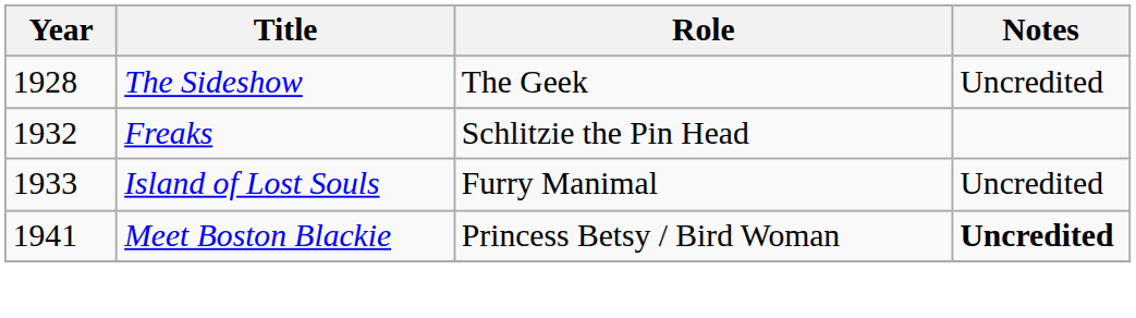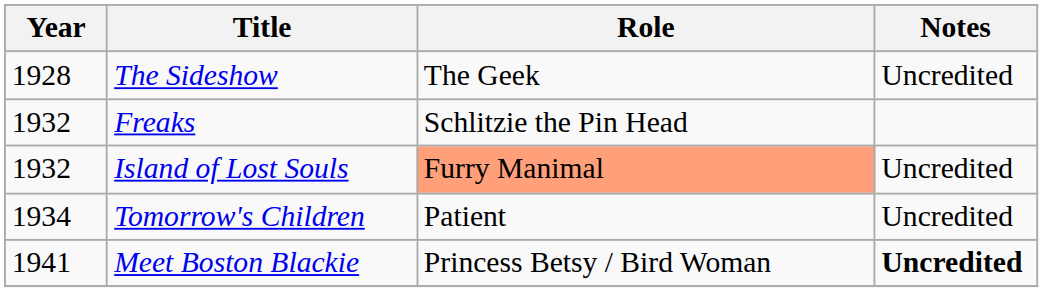Island of Lost Souls | Year: 1933 -> 1932
Island of Lost Souls | Role: no background -> lightsalmon background
+ row: 1934 | Tomorrow's Children | Patient | Uncredited
